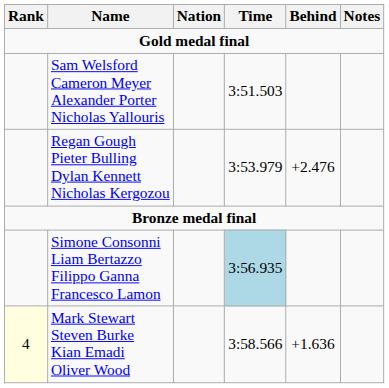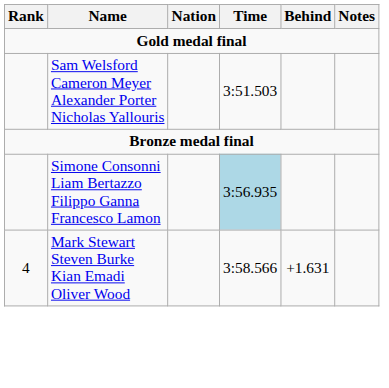- row: Regan Gough Pieter Bulling Dylan Kennett Nicholas Kergozou | 3:53.979 | +2.476
Mark Stewart Steven Burke Kian Emadi Oliver Wood | Rank: lightyellow background -> no background
Mark Stewart Steven Burke Kian Emadi Oliver Wood | Behind: +1.636 -> +1.631
